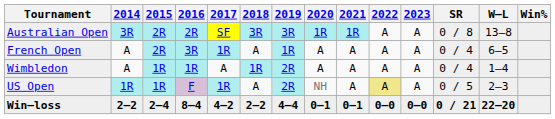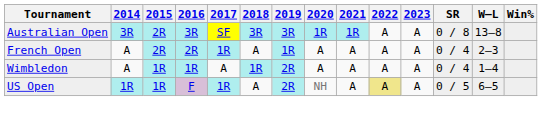Australian Open | 2016: 2R -> 3R
French Open | 2016: 3R -> 2R
French Open | W–L: 6–5 -> 2–3
US Open | W–L: 2–3 -> 6–5
- row: Win–loss | 2–2 | 2–4 | 8–4 | 4–2 | 2–2 | 4–4 | 0–1 | 0–1 | 0–0 | 0–0 | 0 / 21 | 22–20
